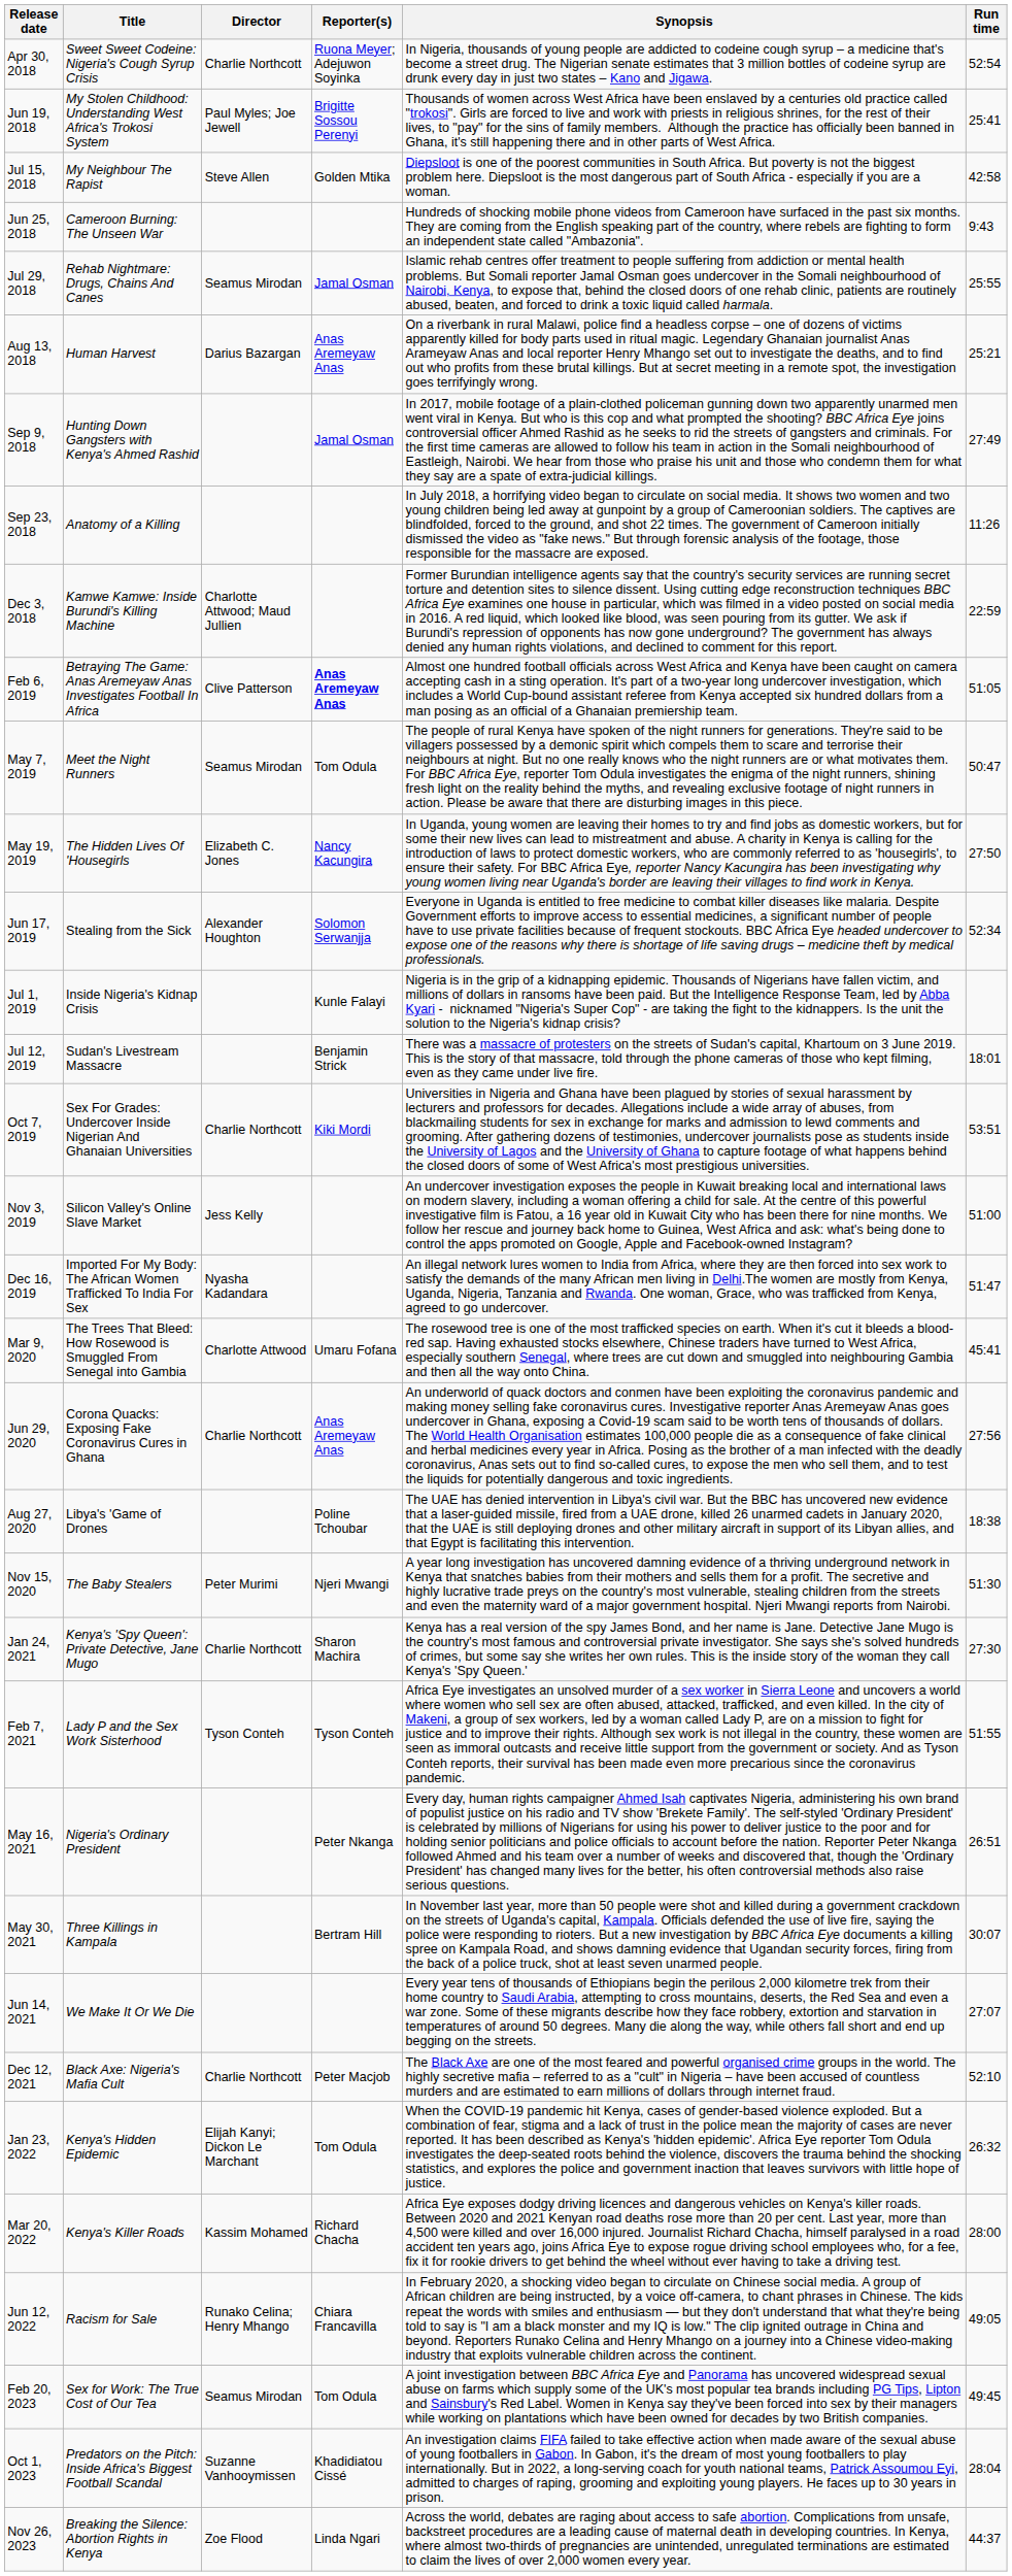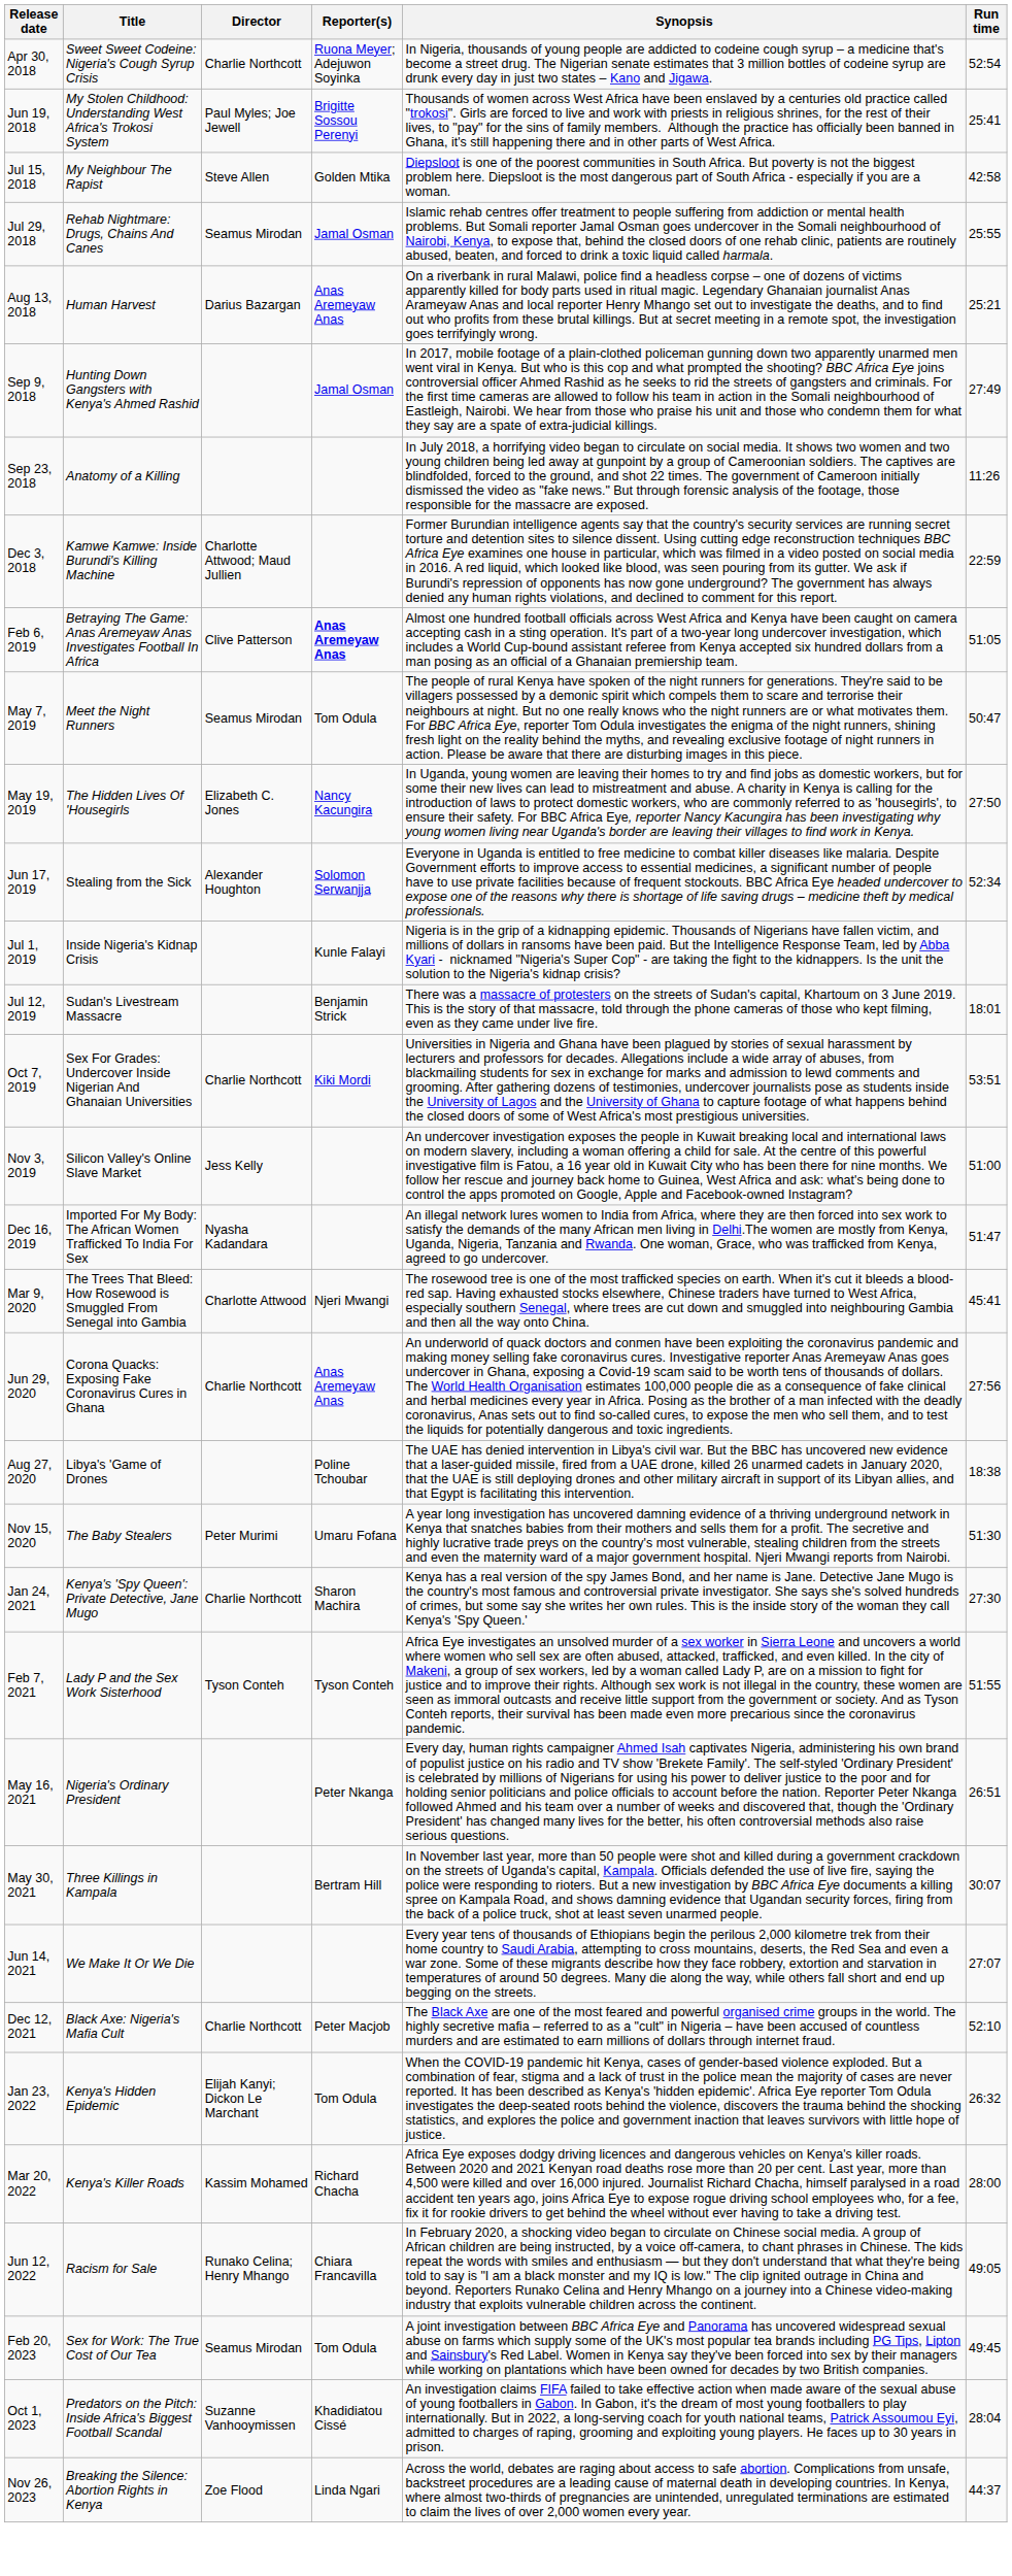- row: Jun 25, 2018 | Cameroon Burning: The Unseen War | Hundreds of shocking mobile phone videos from Cameroon have surfaced in the past six months. They are coming from the English speaking part of the country, where rebels are fighting to form an independent state called "Ambazonia". | 9:43
Mar 9, 2020 | Reporter(s): Umaru Fofana -> Njeri Mwangi
Nov 15, 2020 | Reporter(s): Njeri Mwangi -> Umaru Fofana
